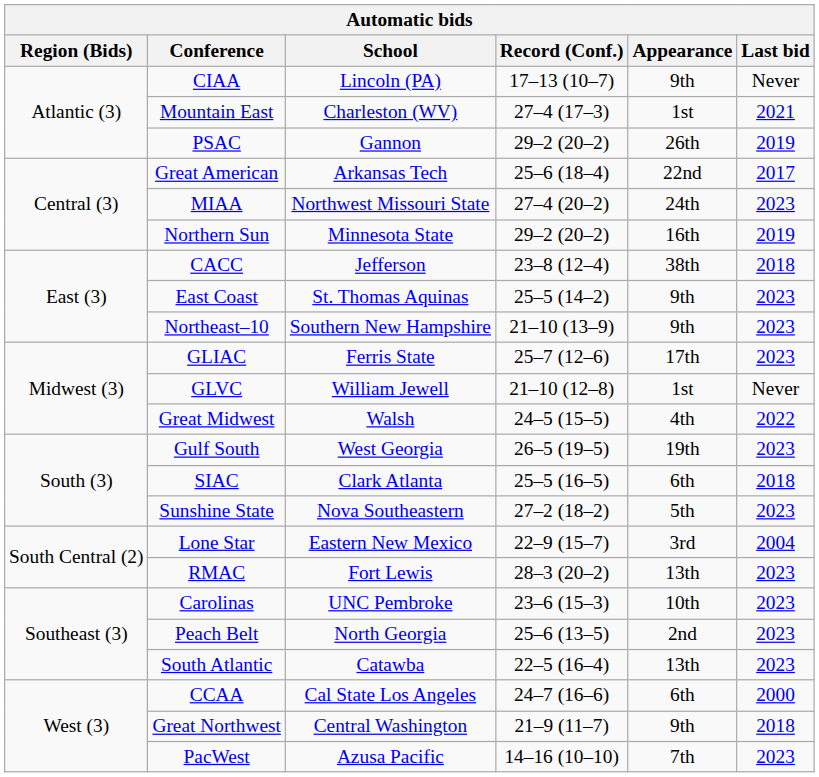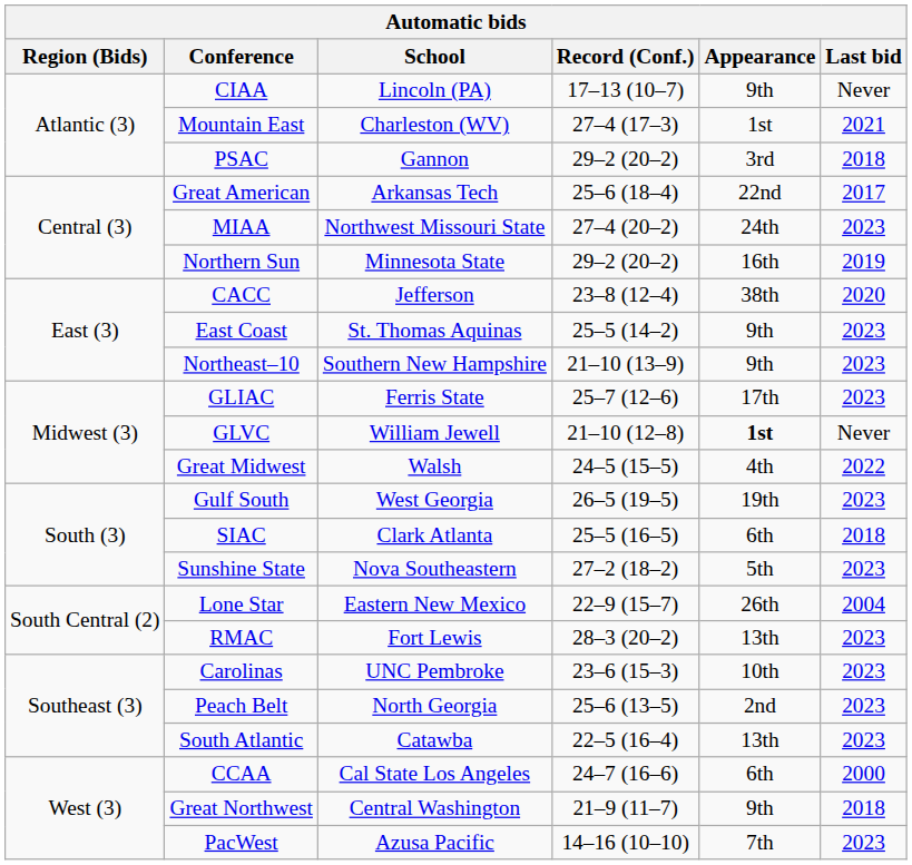PSAC | Appearance: 26th -> 3rd
PSAC | Last bid: 2019 -> 2018
CACC | Last bid: 2018 -> 2020
GLVC | Appearance: normal -> bold
Lone Star | Appearance: 3rd -> 26th
